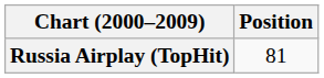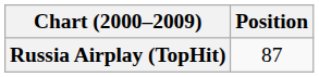Russia Airplay (TopHit) | Position: 81 -> 87
